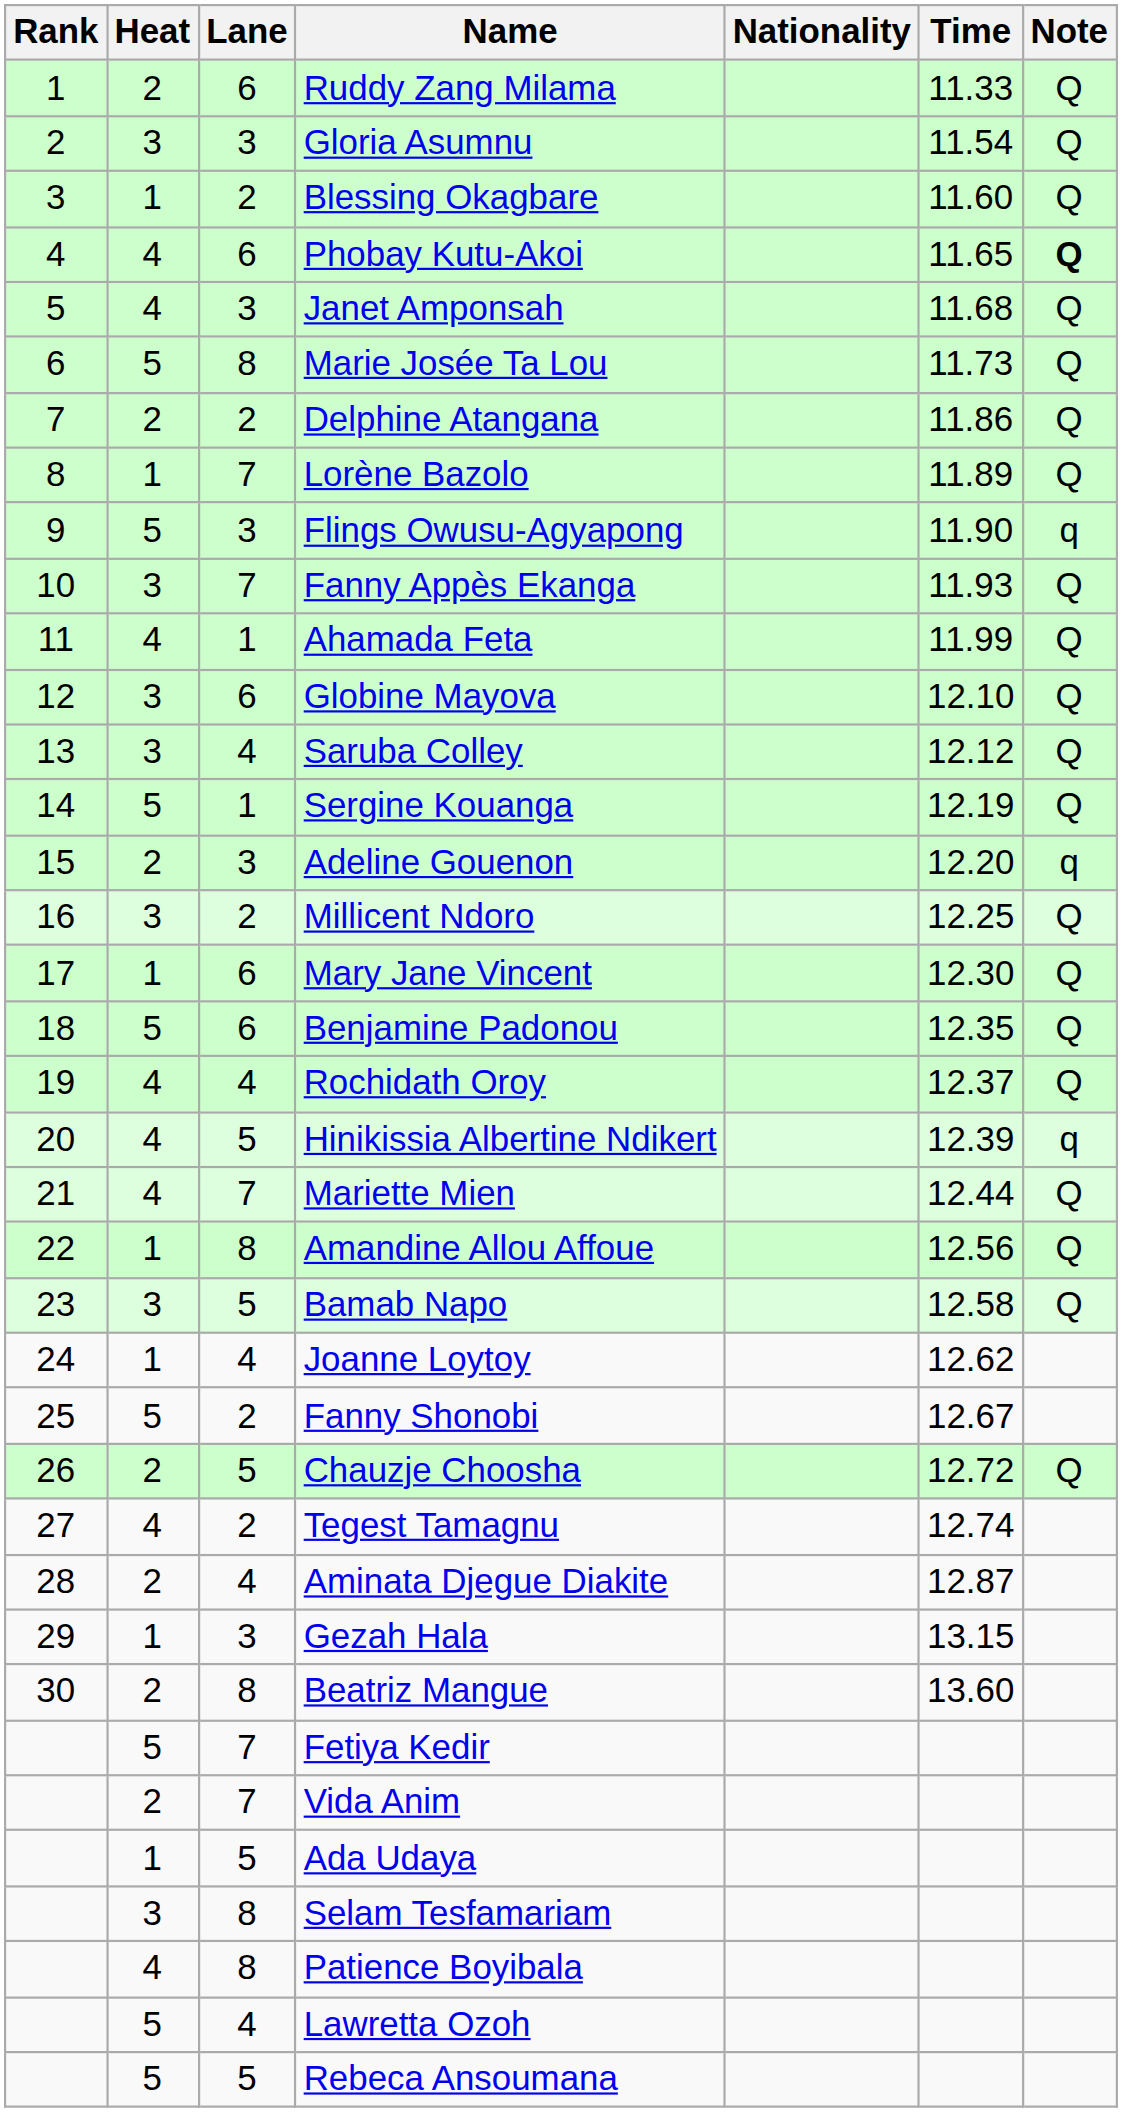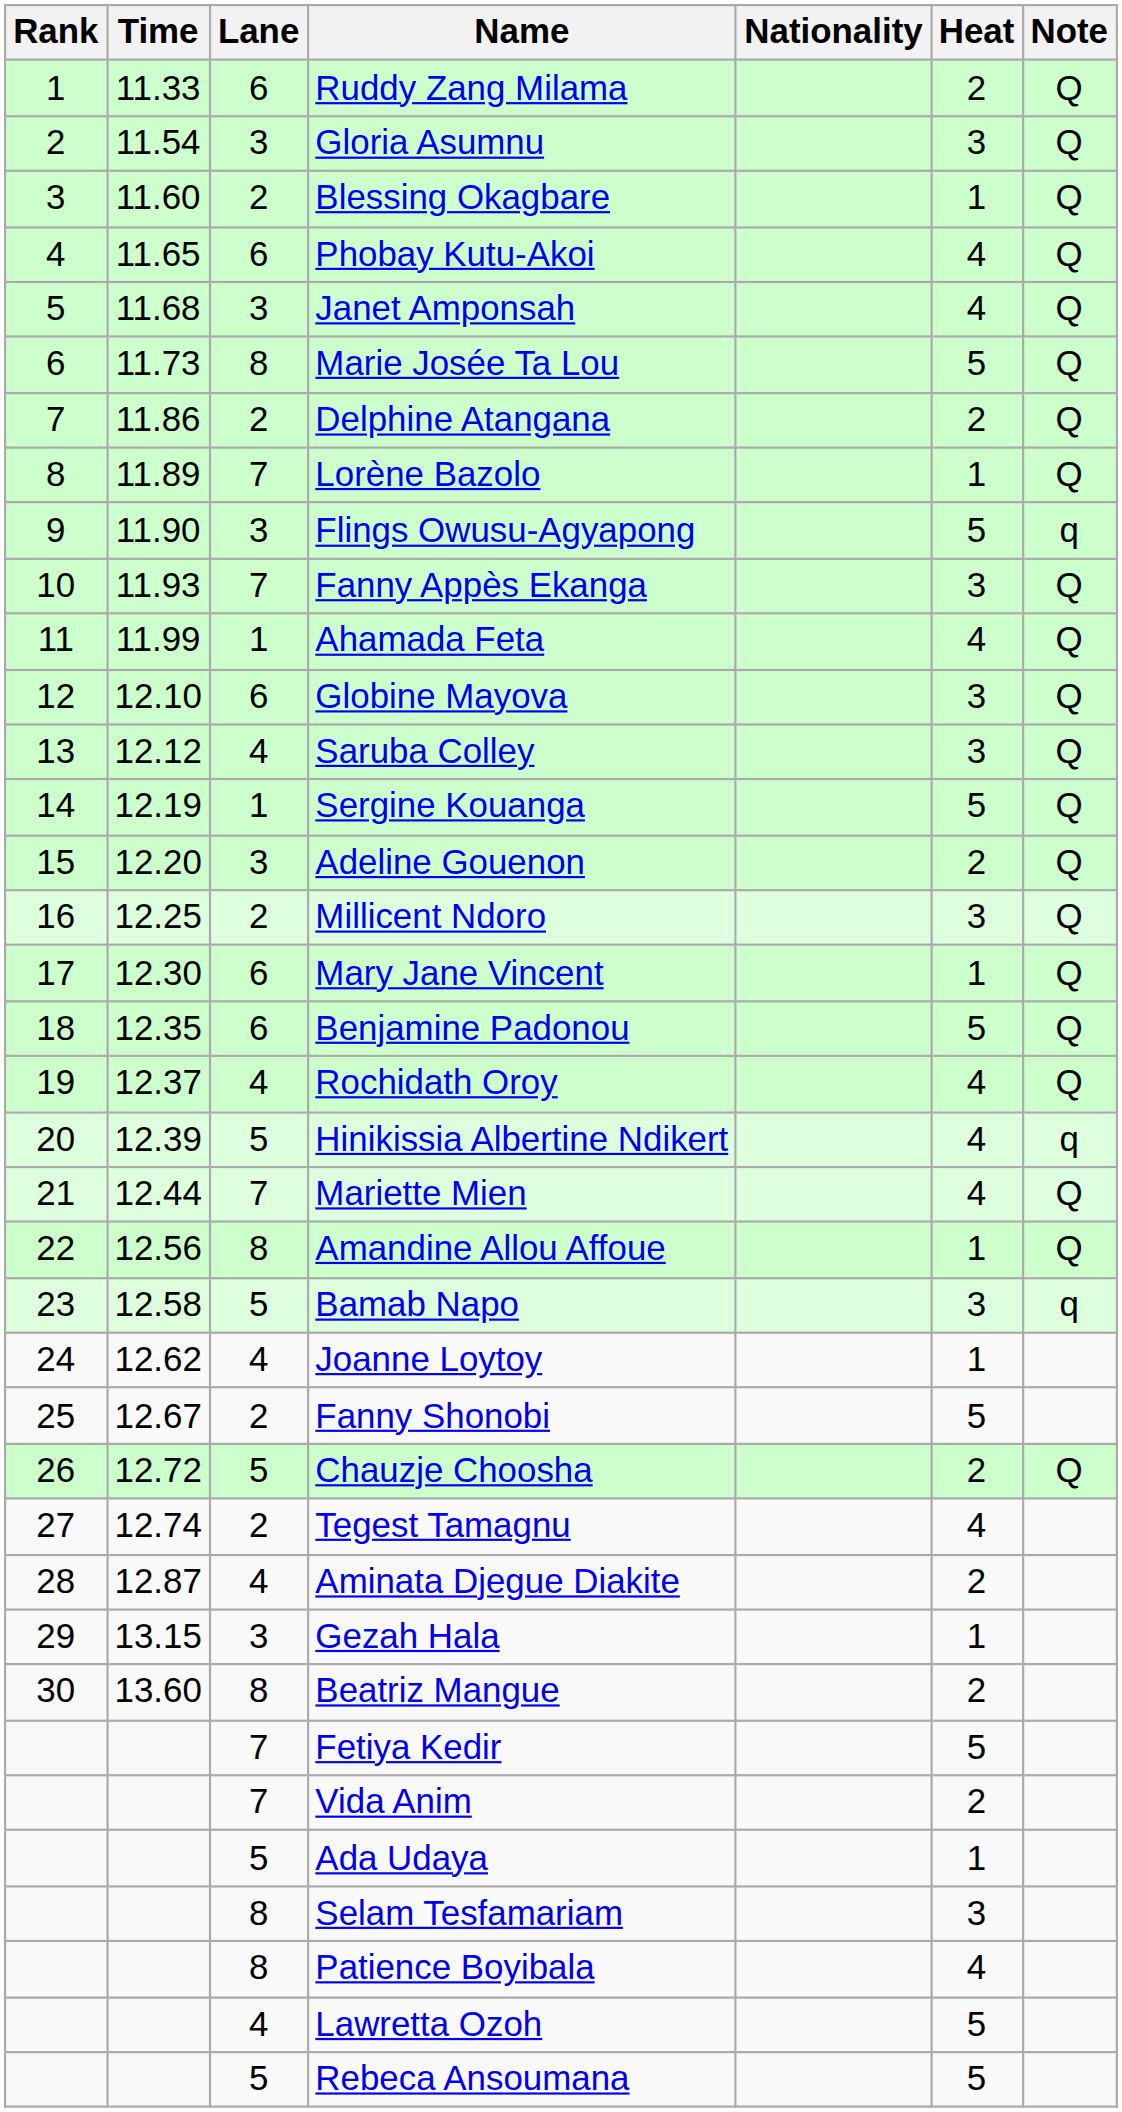columns swapped: Heat <-> Time
Phobay Kutu-Akoi | Note: bold -> normal
Adeline Gouenon | Note: q -> Q
Bamab Napo | Note: Q -> q
